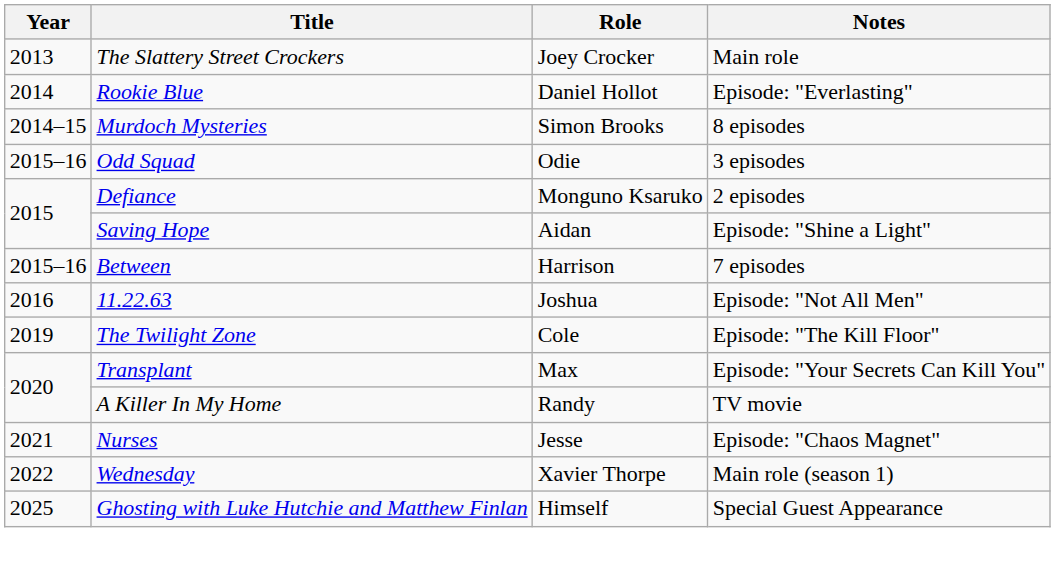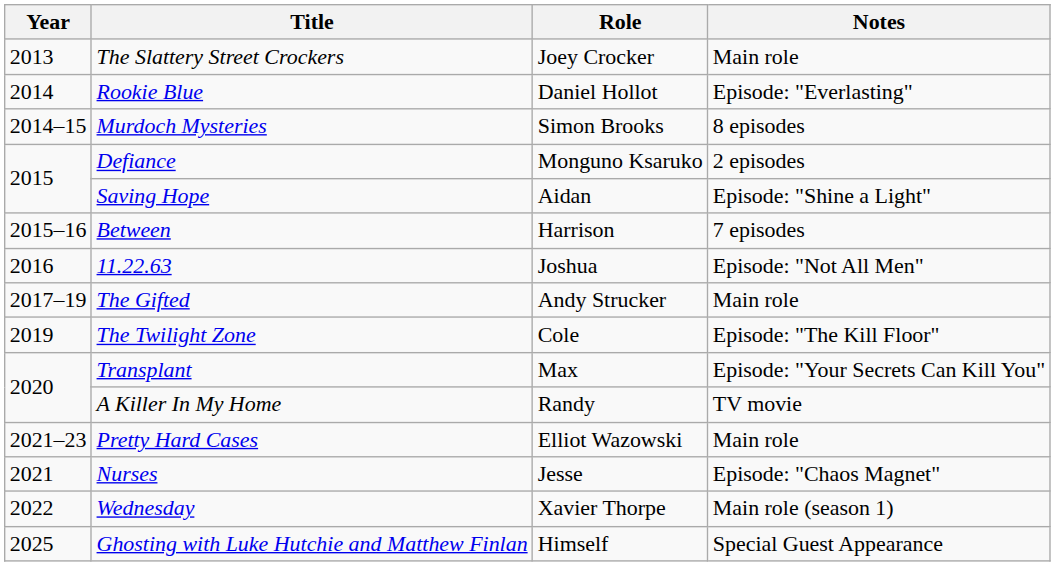- row: 2015–16 | Odd Squad | Odie | 3 episodes
+ row: 2017–19 | The Gifted | Andy Strucker | Main role
+ row: 2021–23 | Pretty Hard Cases | Elliot Wazowski | Main role
